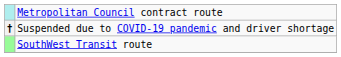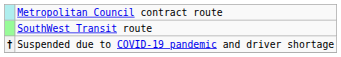rows swapped: SouthWest Transit route <-> Suspended due to COVID-19 pandemic and driver shortage
